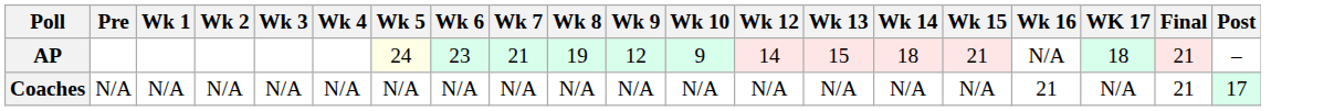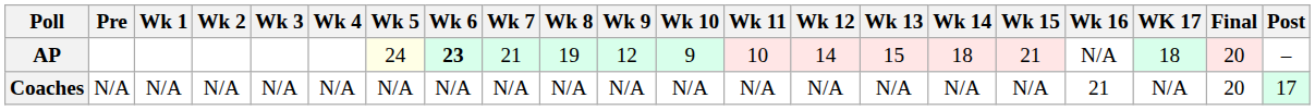+ column: Wk 11 | 10 | N/A
AP | Wk 6: normal -> bold
AP | Final: 21 -> 20
Coaches | Final: 21 -> 20
